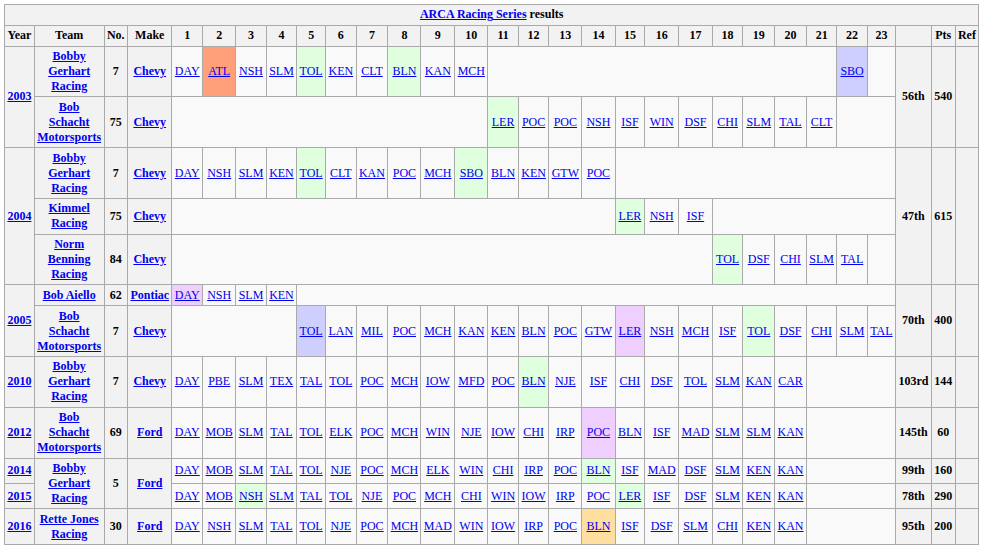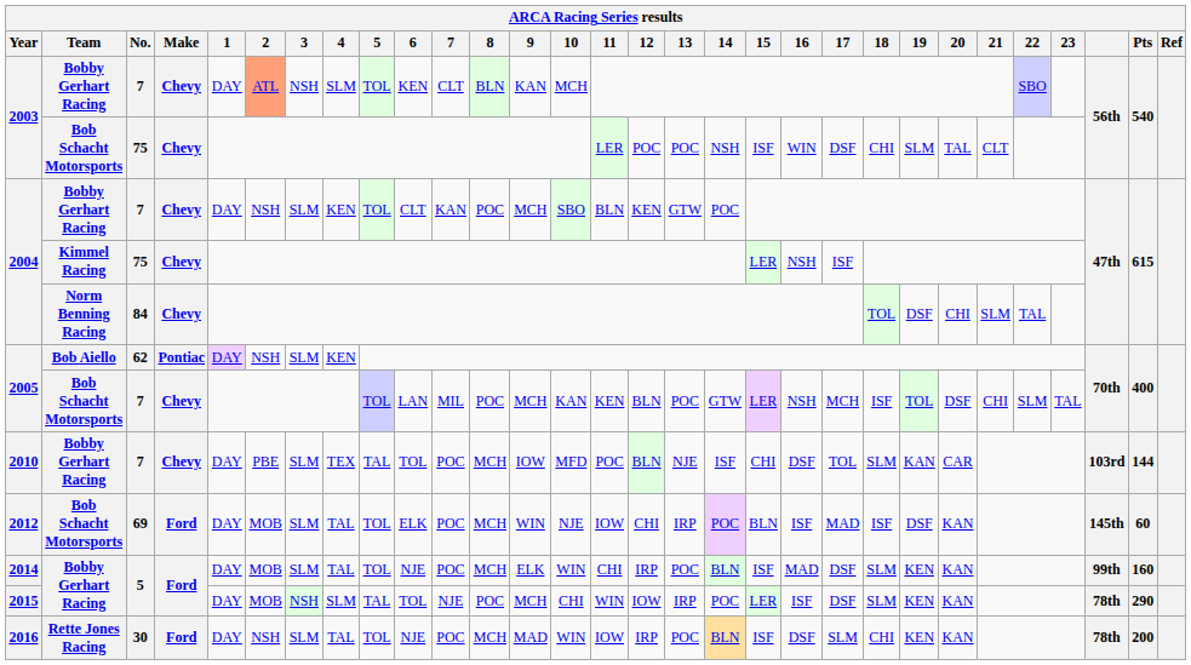2012 | 18: SLM -> ISF
2012 | 19: SLM -> DSF
2016 | column 28: 95th -> 78th
